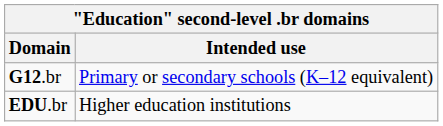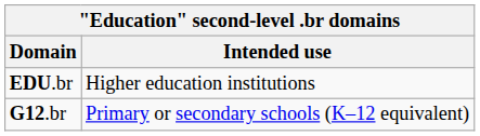rows swapped: EDU.br <-> G12.br
